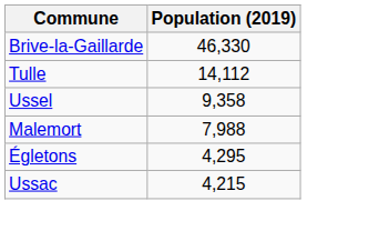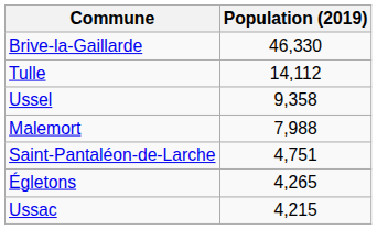+ row: Saint-Pantaléon-de-Larche | 4,751
Égletons | Population (2019): 4,295 -> 4,265
